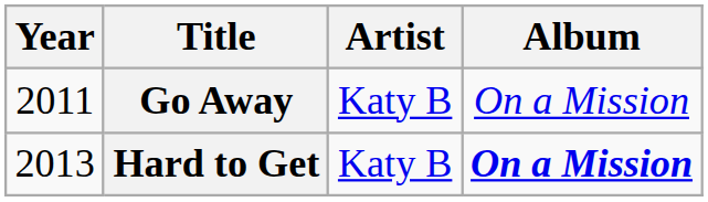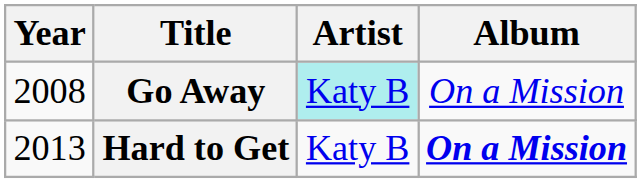Go Away | Year: 2011 -> 2008
Go Away | Artist: no background -> paleturquoise background
